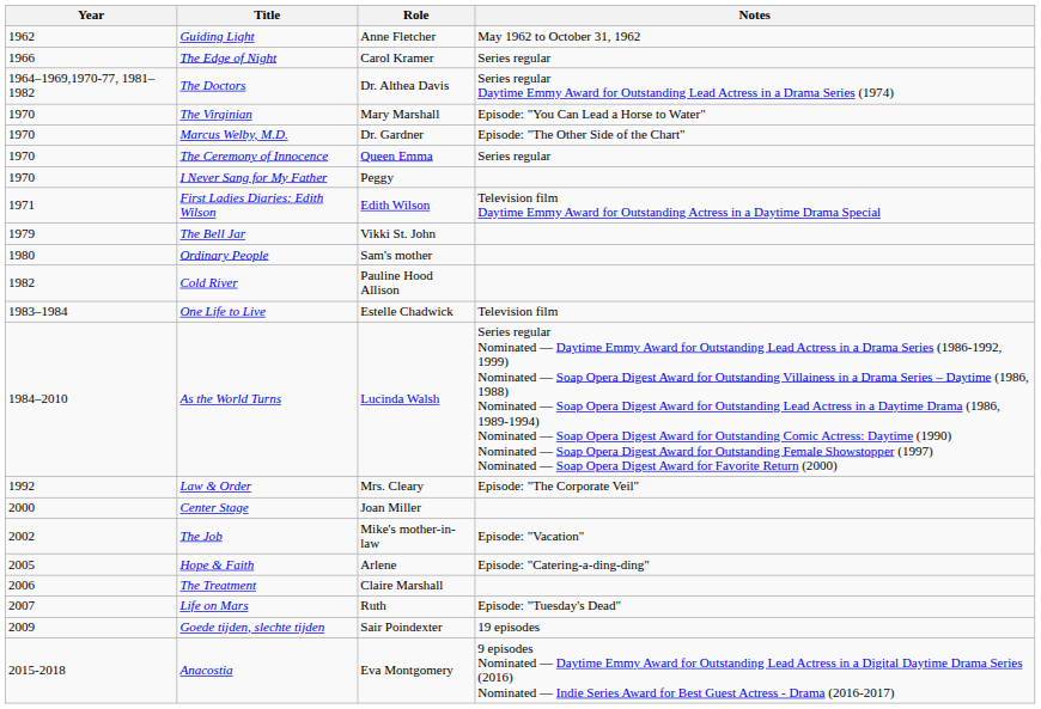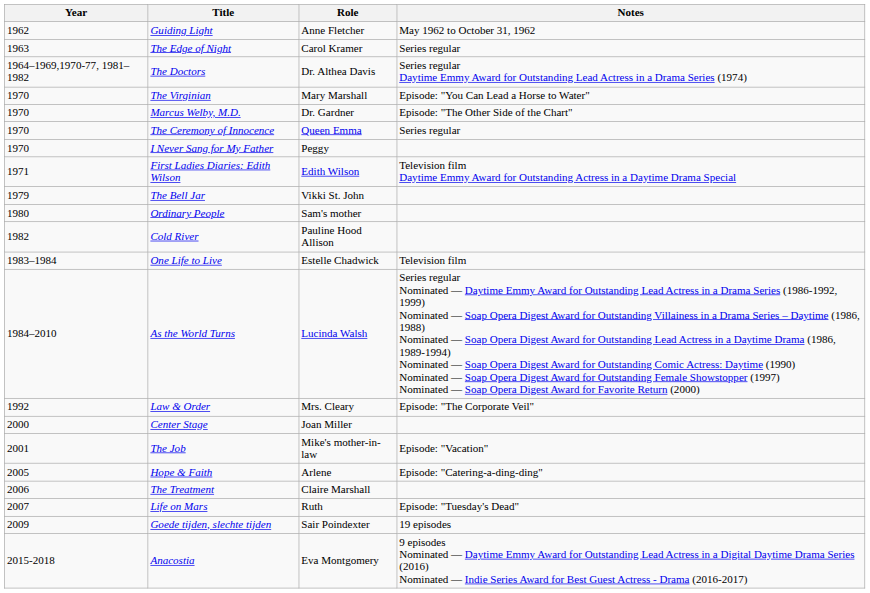The Edge of Night | Year: 1966 -> 1963
The Job | Year: 2002 -> 2001
